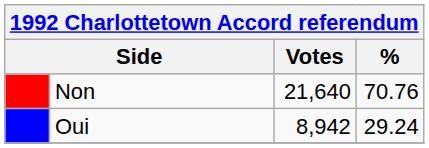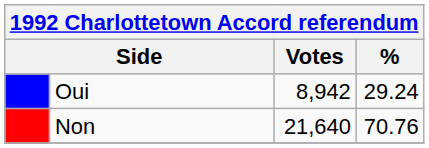rows swapped: Non <-> Oui
